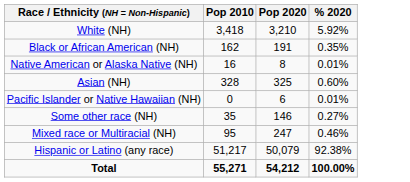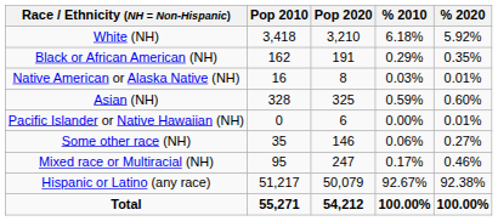+ column: % 2010 | 6.18% | 0.29% | 0.03% | 0.59% | 0.00% | 0.06% | 0.17% | 92.67% | 100.00%
